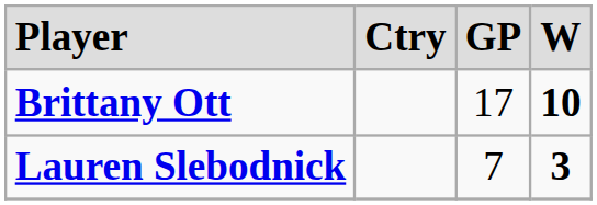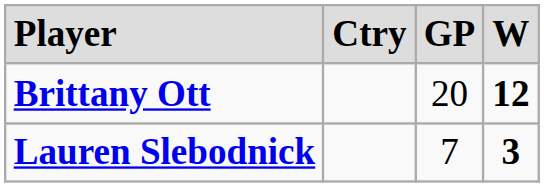Brittany Ott | column 3: 17 -> 20
Brittany Ott | column 4: 10 -> 12
